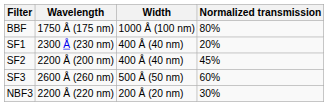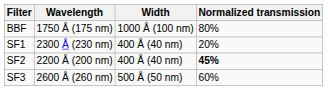SF2 | Normalized transmission: normal -> bold
- row: NBF3 | 2200 Å (220 nm) | 200 Å (20 nm) | 30%
